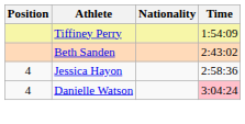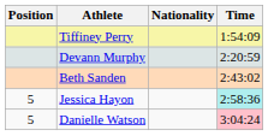+ row: Devann Murphy | 2:20:59
Jessica Hayon | Position: 4 -> 5
Jessica Hayon | Time: no background -> paleturquoise background
Danielle Watson | Position: 4 -> 5
